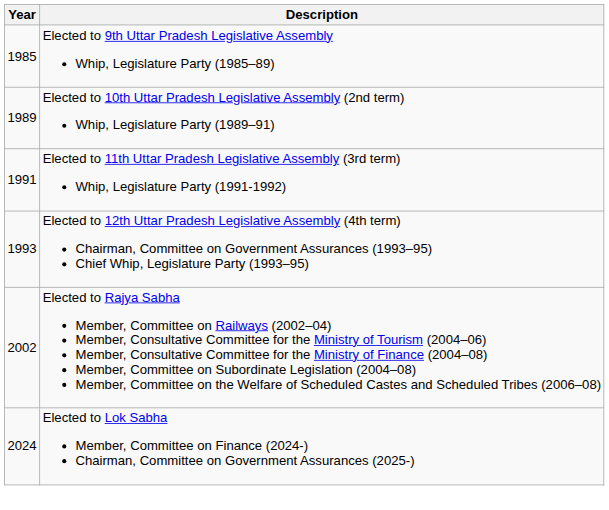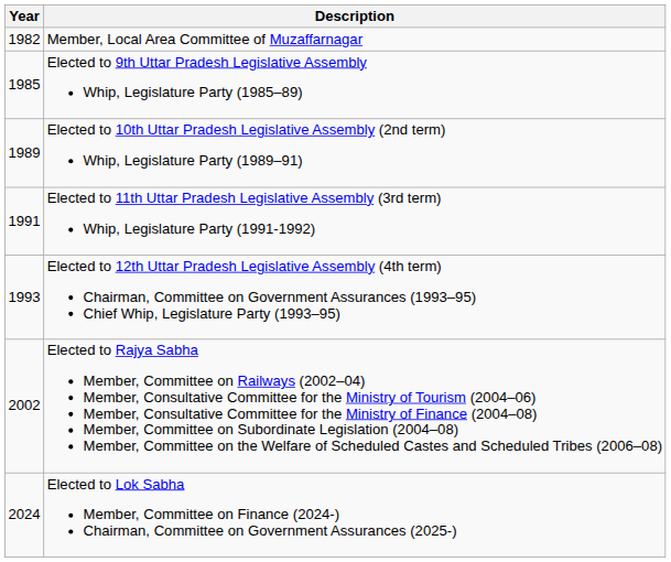+ row: 1982 | Member, Local Area Committee of Muzaffarnagar
